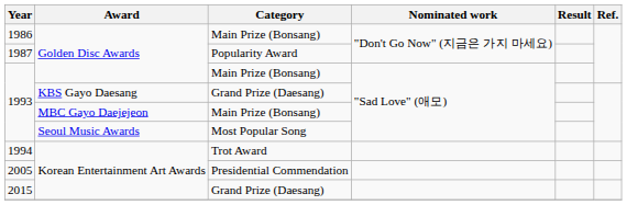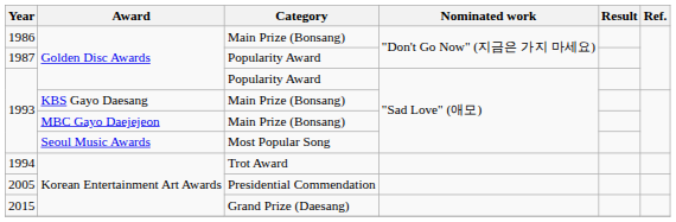1993 / Golden Disc Awards | Category: Main Prize (Bonsang) -> Popularity Award
1993 / KBS Gayo Daesang | Category: Grand Prize (Daesang) -> Main Prize (Bonsang)
